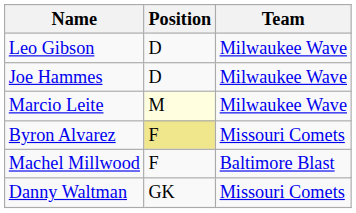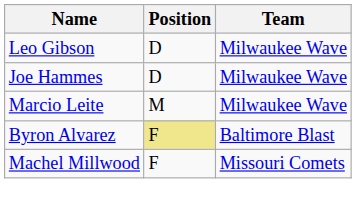Marcio Leite | Position: lightyellow background -> no background
Byron Alvarez | Team: Missouri Comets -> Baltimore Blast
Machel Millwood | Team: Baltimore Blast -> Missouri Comets
- row: Danny Waltman | GK | Missouri Comets
